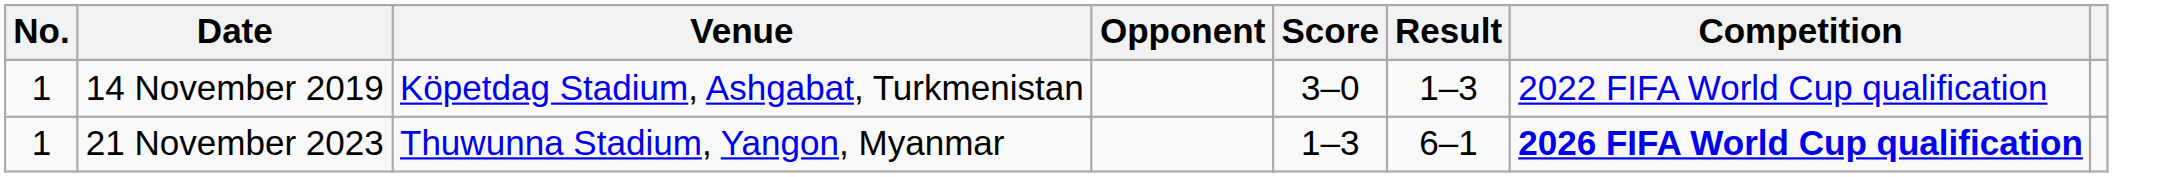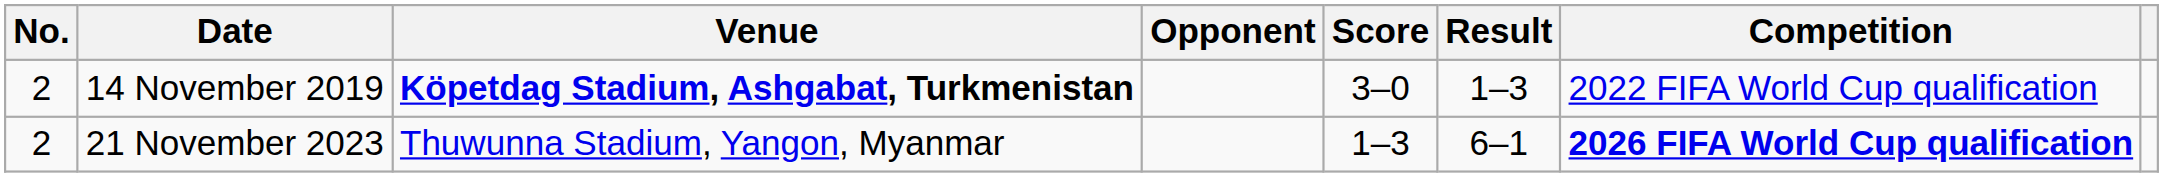14 November 2019 | No.: 1 -> 2
14 November 2019 | Venue: normal -> bold
21 November 2023 | No.: 1 -> 2
